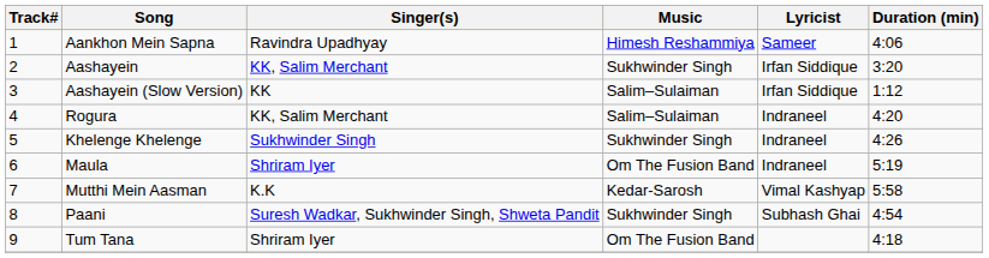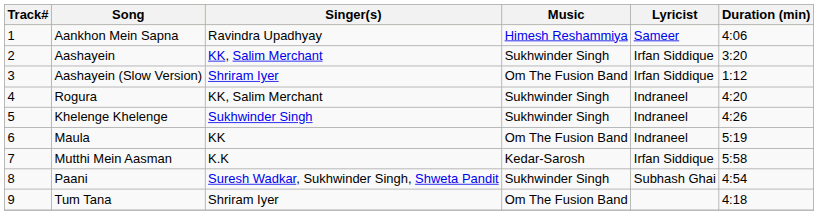Aashayein (Slow Version) | Singer(s): KK -> Shriram Iyer
Aashayein (Slow Version) | Music: Salim–Sulaiman -> Om The Fusion Band
Rogura | Music: Salim–Sulaiman -> Sukhwinder Singh
Maula | Singer(s): Shriram Iyer -> KK
Mutthi Mein Aasman | Lyricist: Vimal Kashyap -> Irfan Siddique
